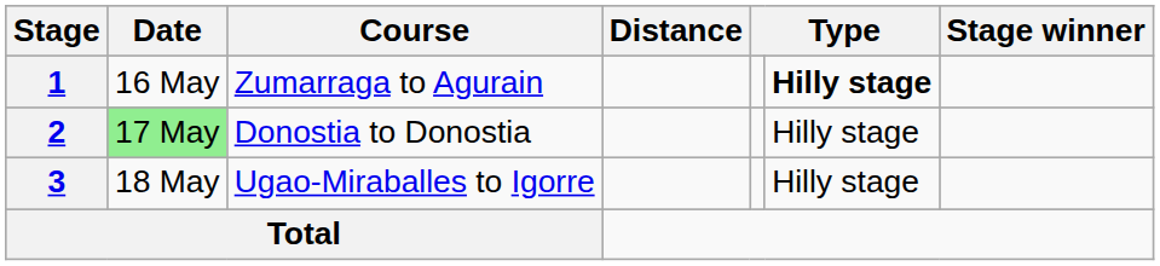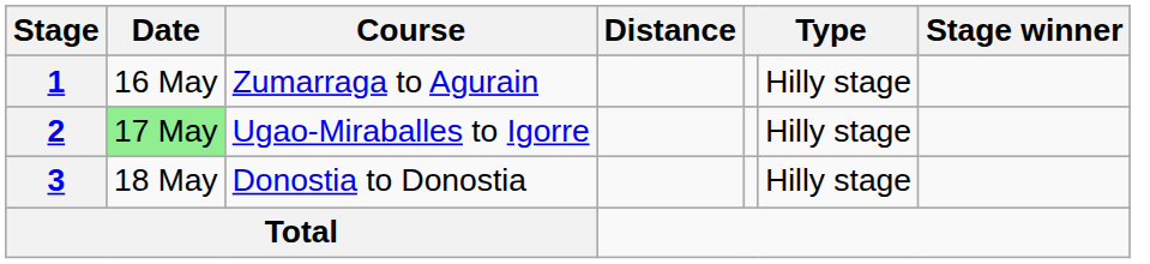1 | column 6: bold -> normal
2 | Course: Donostia to Donostia -> Ugao-Miraballes to Igorre
3 | Course: Ugao-Miraballes to Igorre -> Donostia to Donostia
